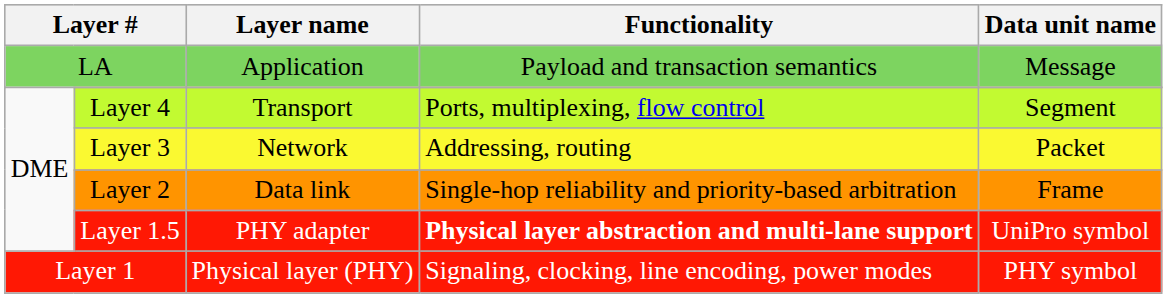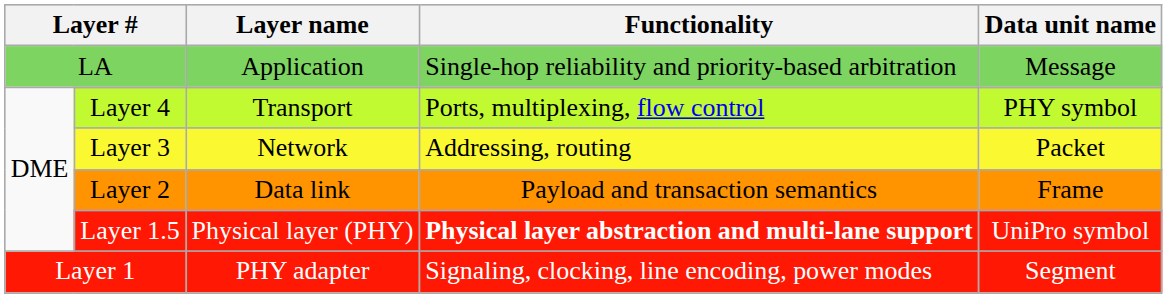LA | Functionality: Payload and transaction semantics -> Single-hop reliability and priority-based arbitration
Layer 4 | Data unit name: Segment -> PHY symbol
Layer 2 | Functionality: Single-hop reliability and priority-based arbitration -> Payload and transaction semantics
Layer 1.5 | Layer name: PHY adapter -> Physical layer (PHY)
Layer 1 | Layer name: Physical layer (PHY) -> PHY adapter
Layer 1 | Data unit name: PHY symbol -> Segment
